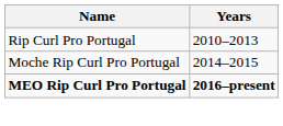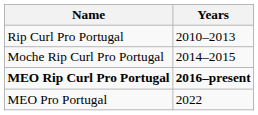+ row: MEO Pro Portugal | 2022
